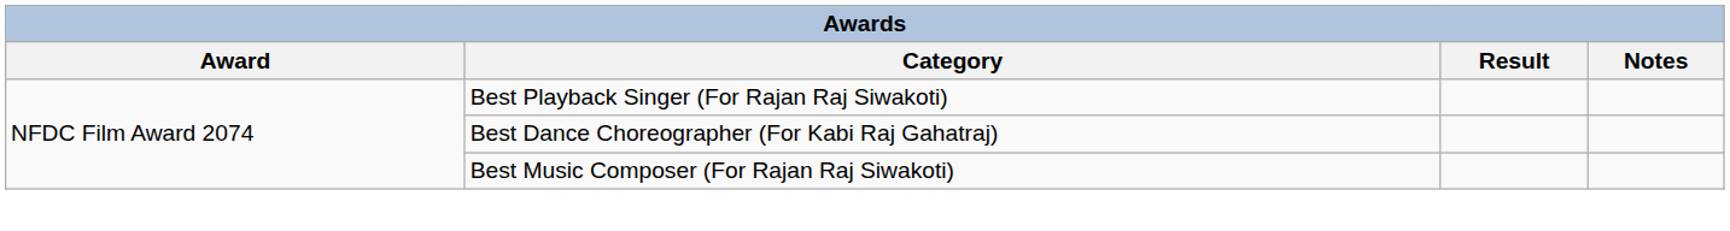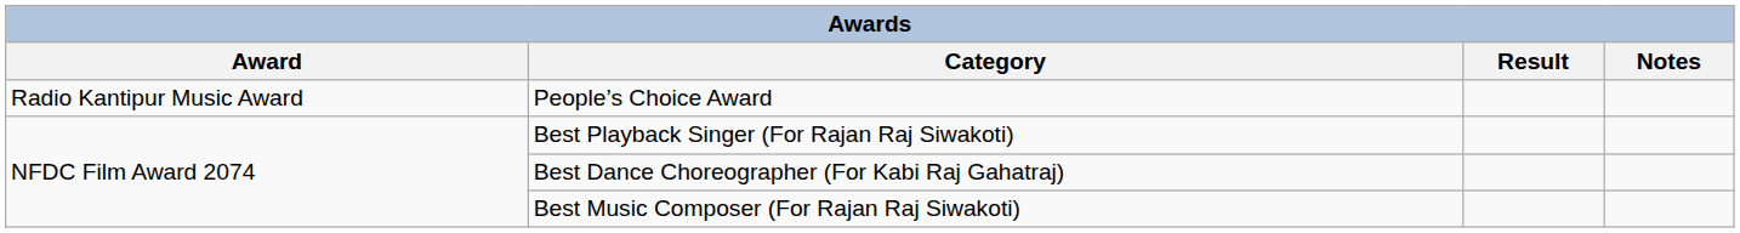+ row: Radio Kantipur Music Award | People’s Choice Award
